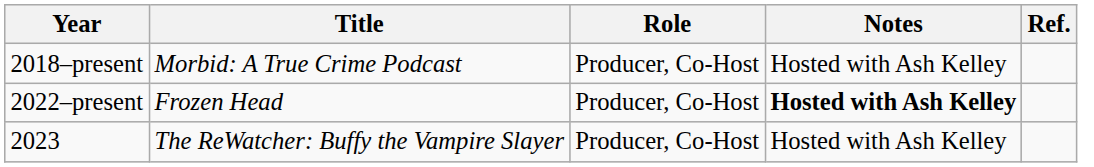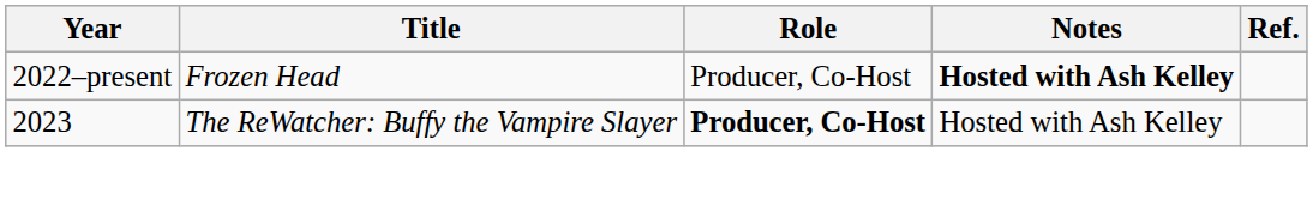- row: 2018–present | Morbid: A True Crime Podcast | Producer, Co-Host | Hosted with Ash Kelley
2023 | Role: normal -> bold
